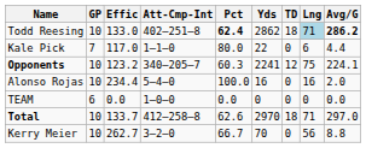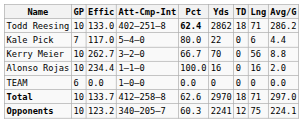Todd Reesing | Lng: lightblue background -> no background
Todd Reesing | Avg/G: bold -> normal
Kale Pick | Att-Cmp-Int: 1–1–0 -> 5–4–0
rows swapped: Kerry Meier <-> Opponents
Alonso Rojas | Att-Cmp-Int: 5–4–0 -> 1–1–0
